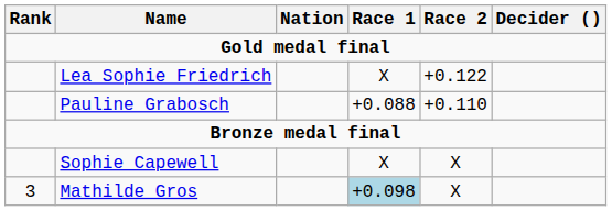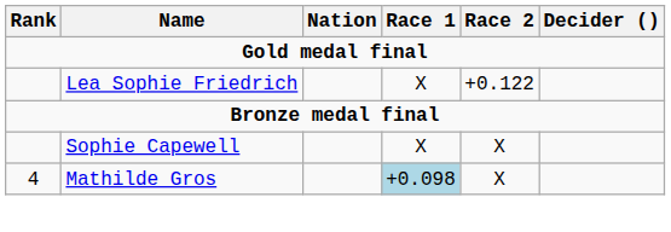- row: Pauline Grabosch | +0.088 | +0.110
Mathilde Gros | Rank: 3 -> 4
